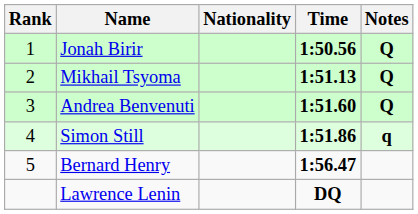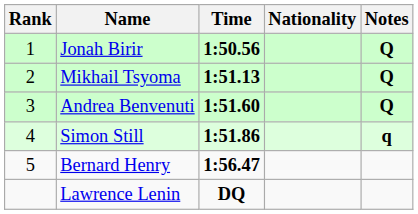columns swapped: Nationality <-> Time
